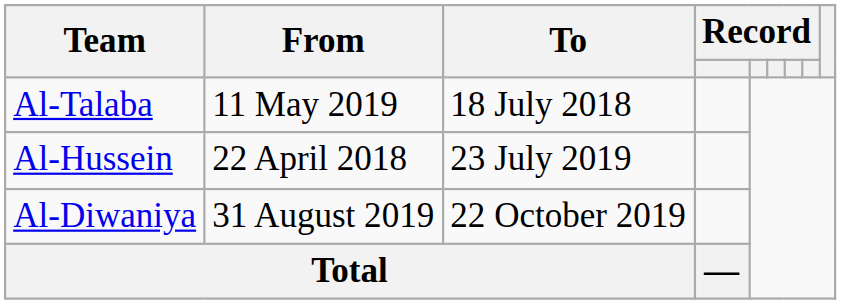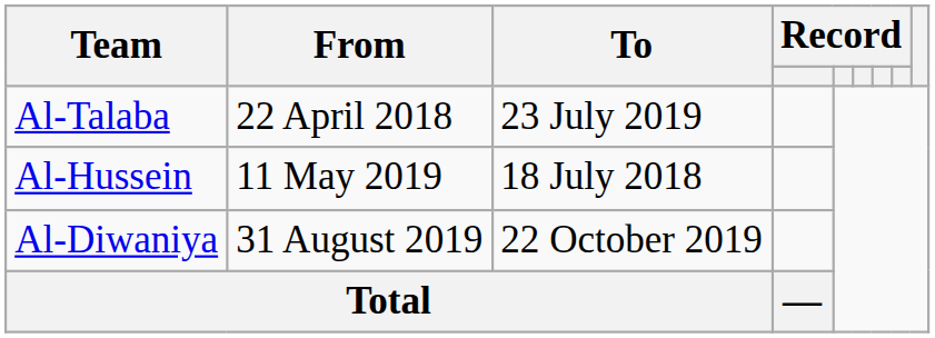Al-Talaba | From: 11 May 2019 -> 22 April 2018
Al-Talaba | To: 18 July 2018 -> 23 July 2019
Al-Hussein | From: 22 April 2018 -> 11 May 2019
Al-Hussein | To: 23 July 2019 -> 18 July 2018
